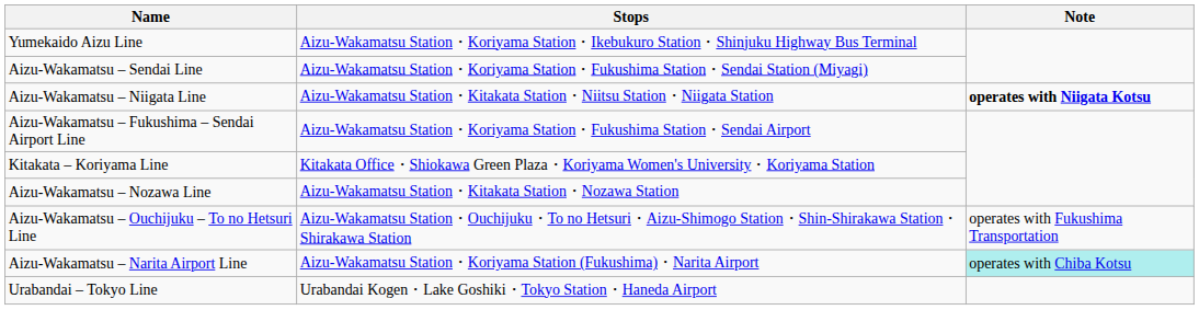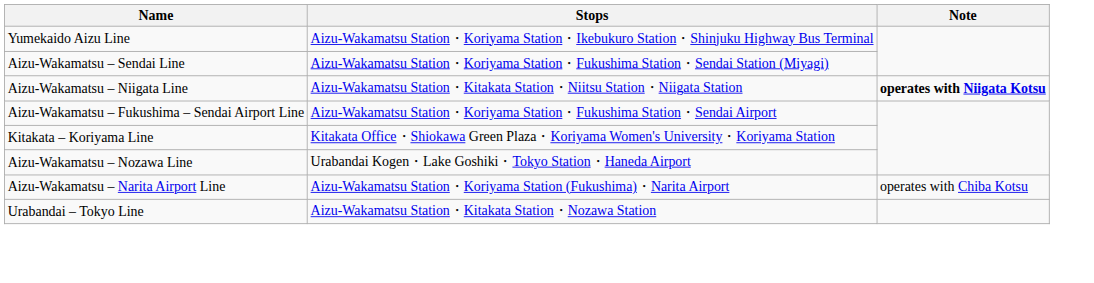Aizu-Wakamatsu – Nozawa Line | Stops: Aizu-Wakamatsu Station・Kitakata Station・Nozawa Station -> Urabandai Kogen・Lake Goshiki・Tokyo Station・Haneda Airport
- row: Aizu-Wakamatsu – Ouchijuku – To no Hetsuri Line | Aizu-Wakamatsu Station・Ouchijuku・To no Hetsuri・Aizu-Shimogo Station・Shin-Shirakawa Station・Shirakawa Station | operates with Fukushima Transportation
Aizu-Wakamatsu – Narita Airport Line | Note: paleturquoise background -> no background
Urabandai – Tokyo Line | Stops: Urabandai Kogen・Lake Goshiki・Tokyo Station・Haneda Airport -> Aizu-Wakamatsu Station・Kitakata Station・Nozawa Station
